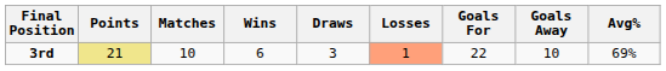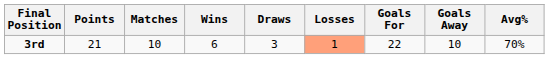3rd | Points: khaki background -> no background
3rd | Avg%: 69% -> 70%
